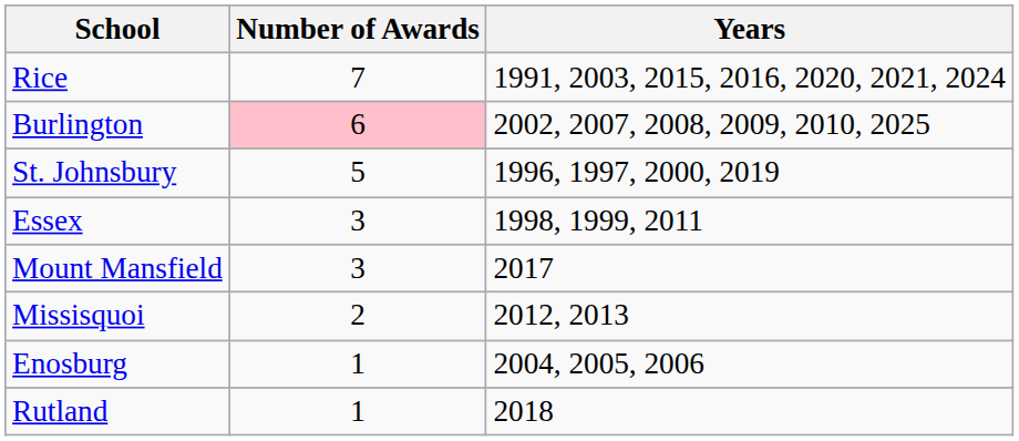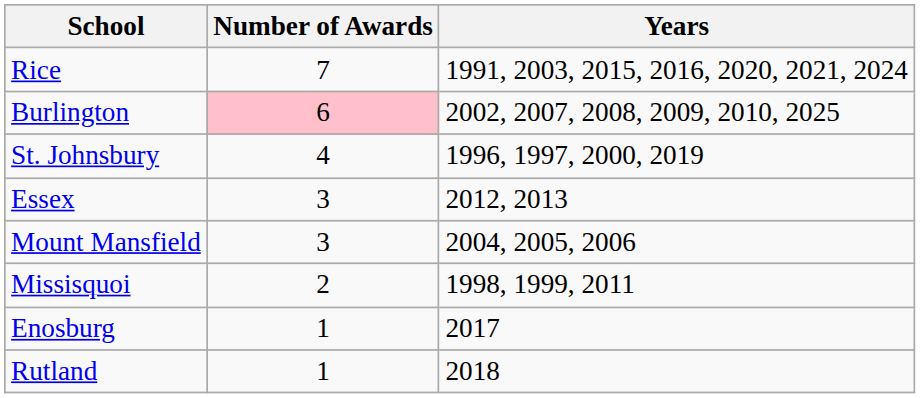St. Johnsbury | Number of Awards: 5 -> 4
Essex | Years: 1998, 1999, 2011 -> 2012, 2013
Mount Mansfield | Years: 2017 -> 2004, 2005, 2006
Missisquoi | Years: 2012, 2013 -> 1998, 1999, 2011
Enosburg | Years: 2004, 2005, 2006 -> 2017
